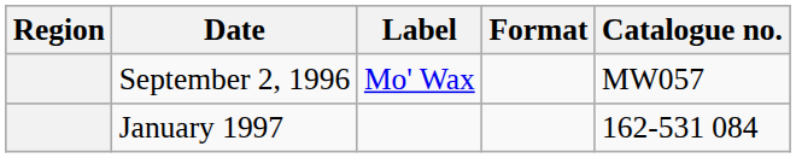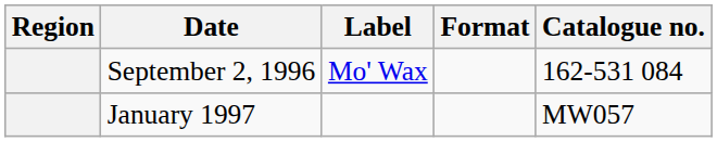September 2, 1996 | Catalogue no.: MW057 -> 162-531 084
January 1997 | Catalogue no.: 162-531 084 -> MW057
